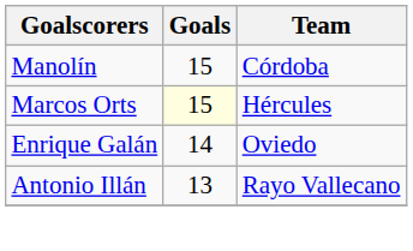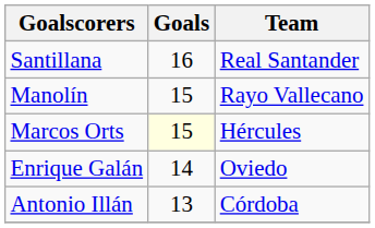+ row: Santillana | 16 | Real Santander
Manolín | Team: Córdoba -> Rayo Vallecano
Antonio Illán | Team: Rayo Vallecano -> Córdoba
